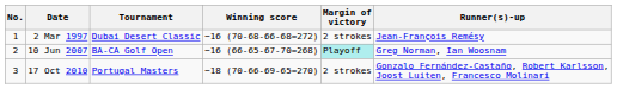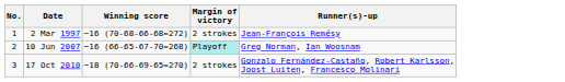- column: Tournament | Dubai Desert Classic | BA-CA Golf Open | Portugal Masters
